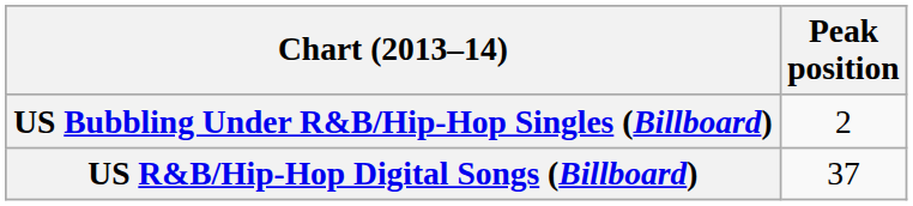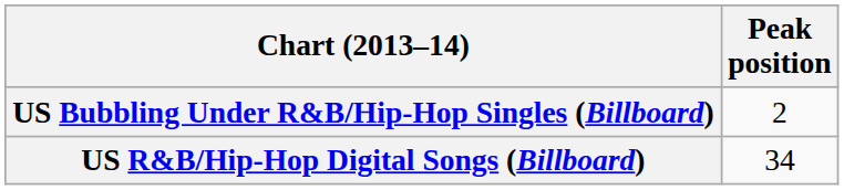US R&B/Hip-Hop Digital Songs (Billboard) | Peak position: 37 -> 34
